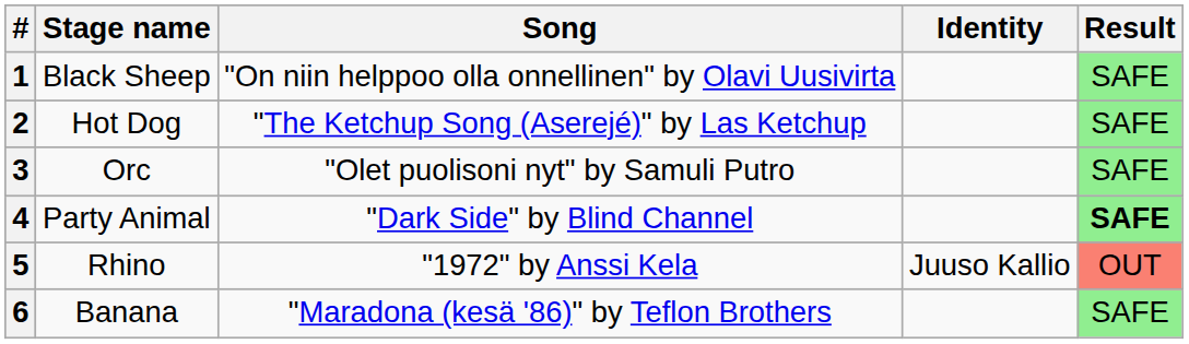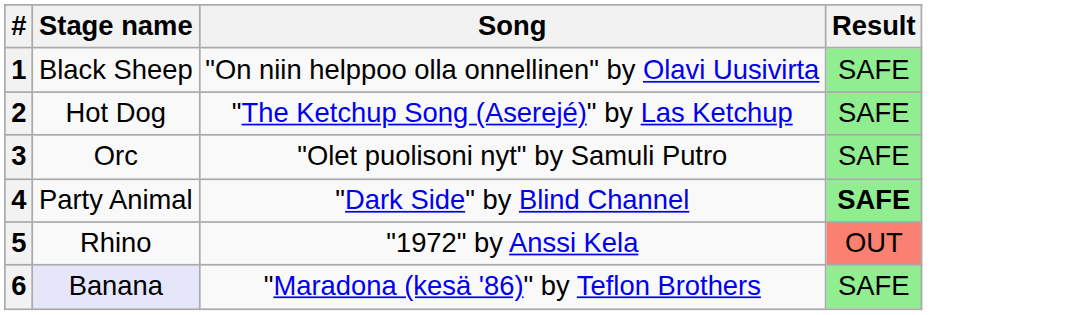- column: Identity | Juuso Kallio
6 | Stage name: no background -> lavender background
